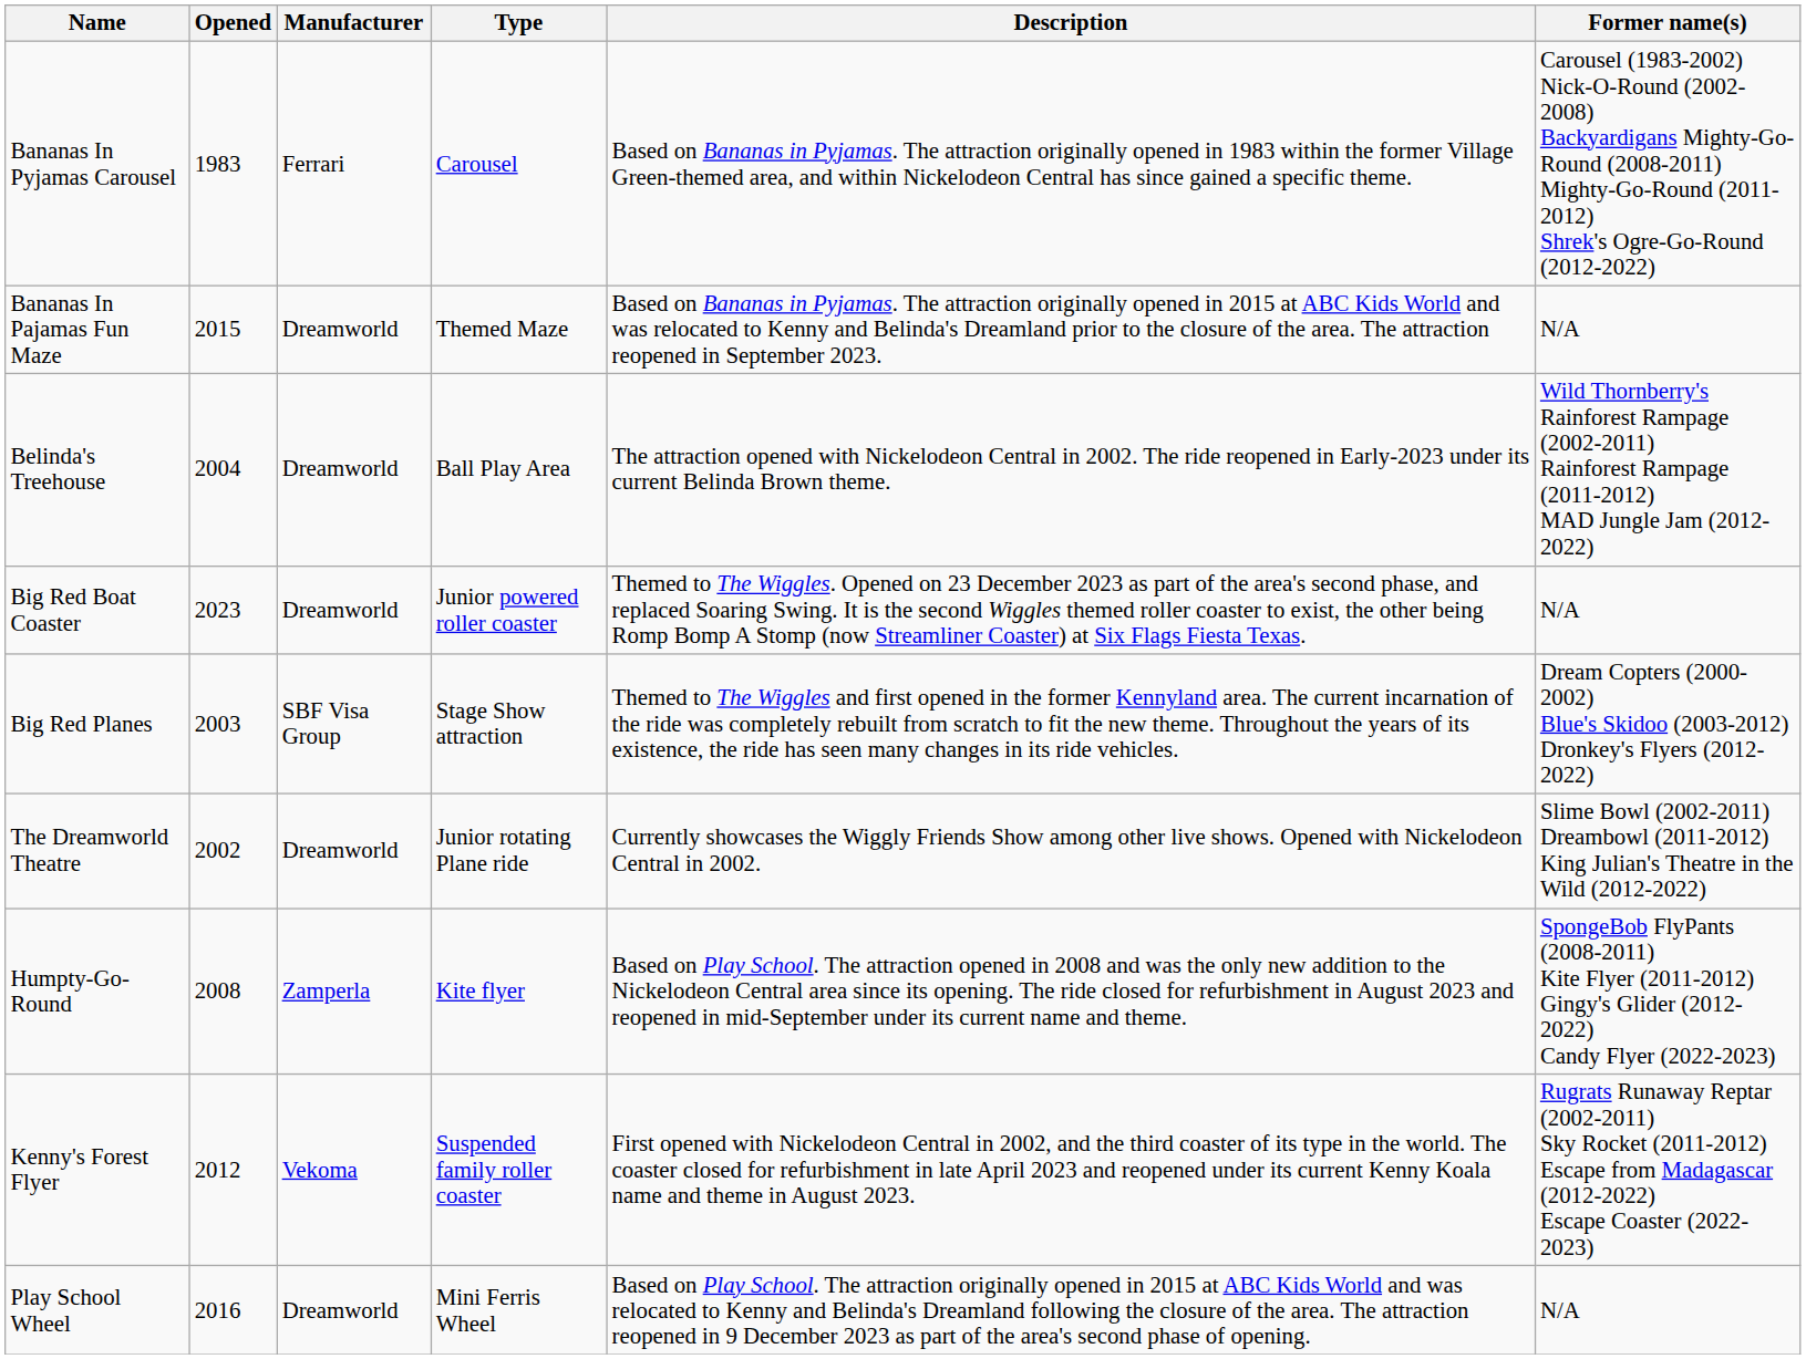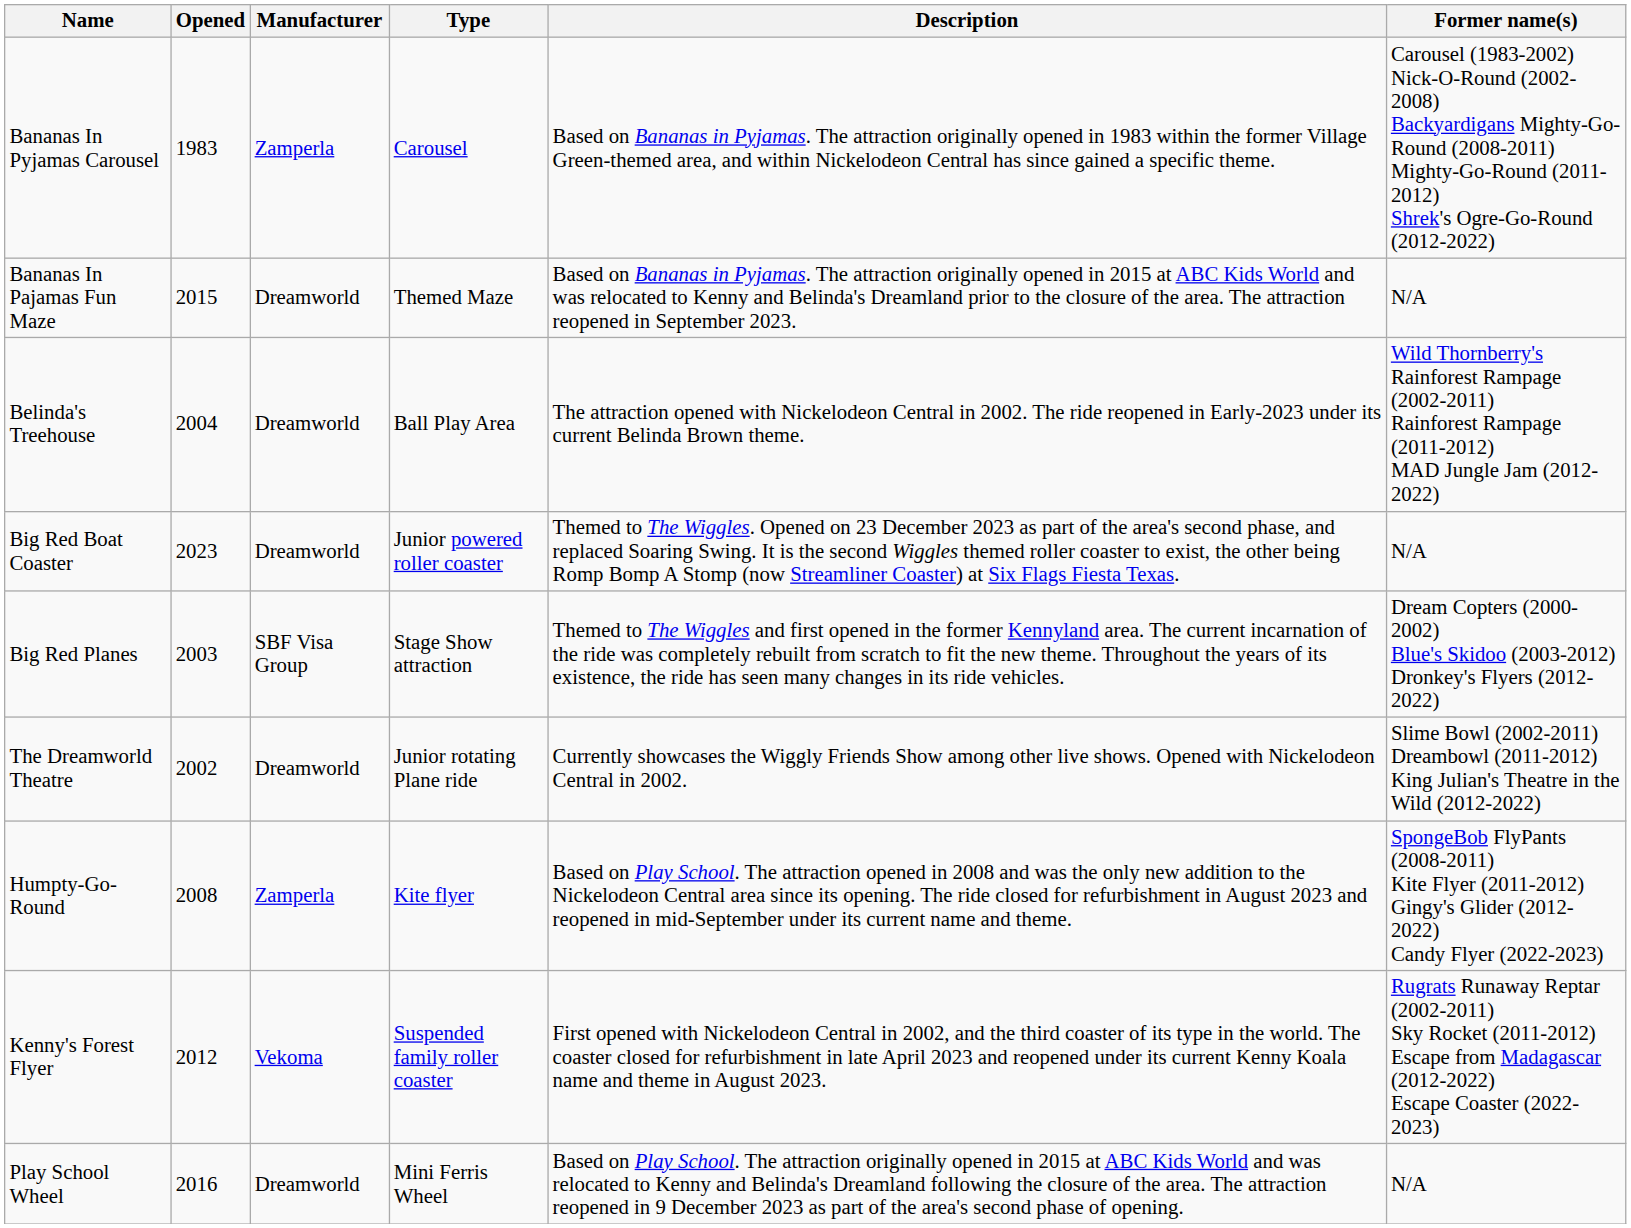Bananas In Pyjamas Carousel | Manufacturer: Ferrari -> Zamperla
